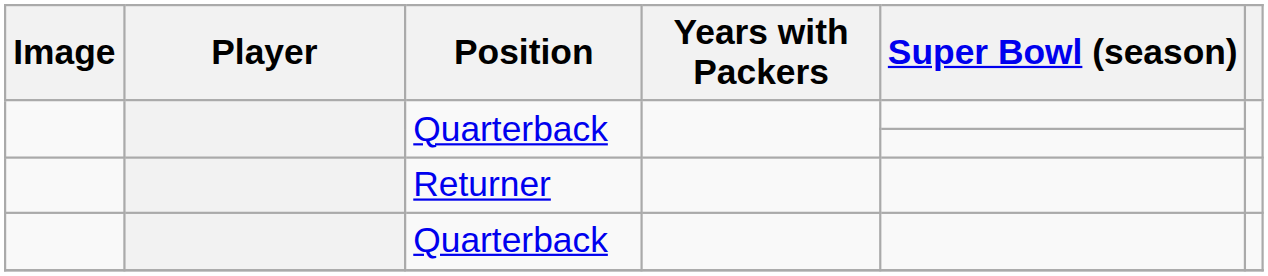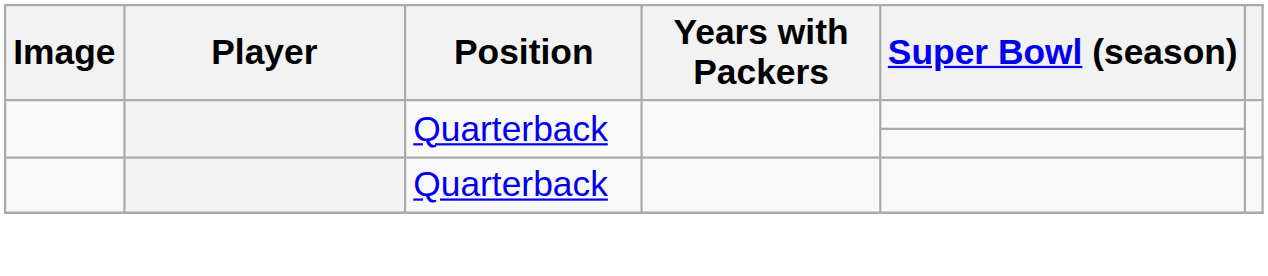- row: Returner
